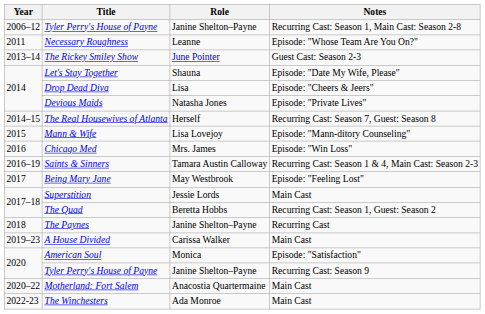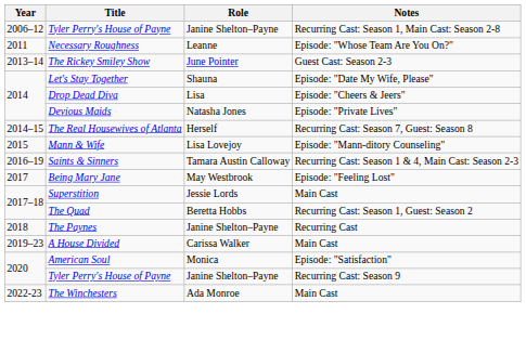- row: 2016 | Chicago Med | Mrs. James | Episode: "Win Loss"
- row: 2020–22 | Motherland: Fort Salem | Anacostia Quartermaine | Main Cast
